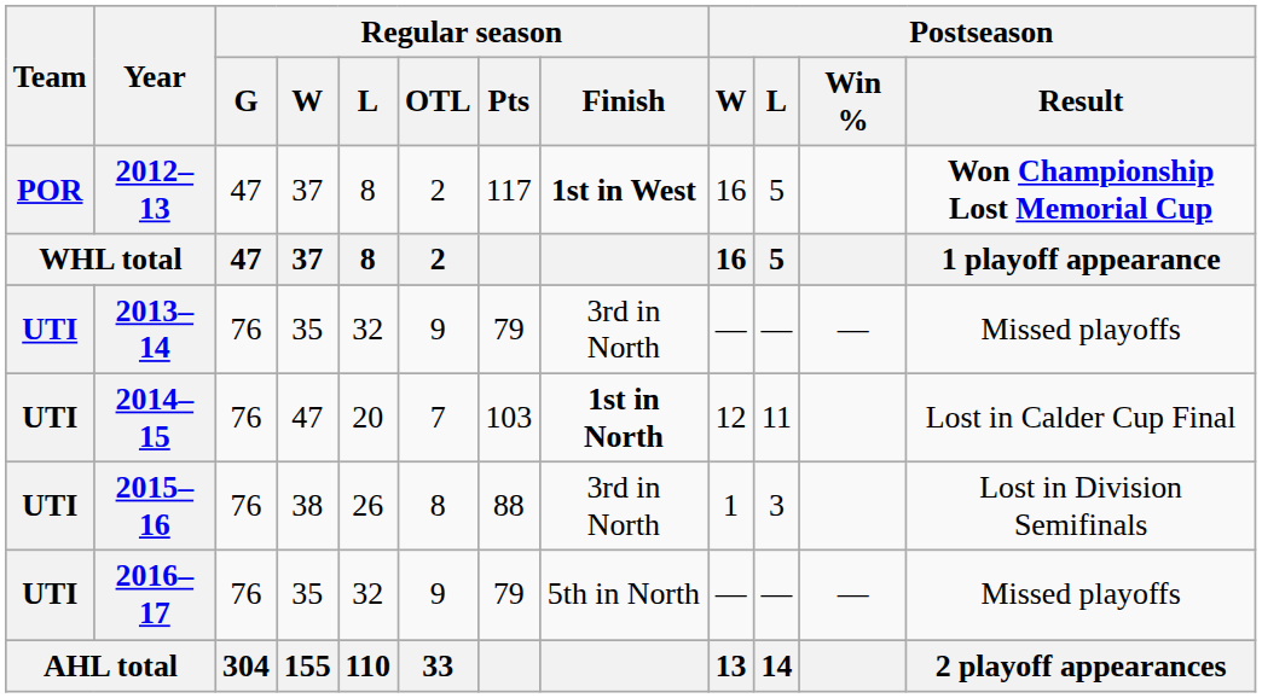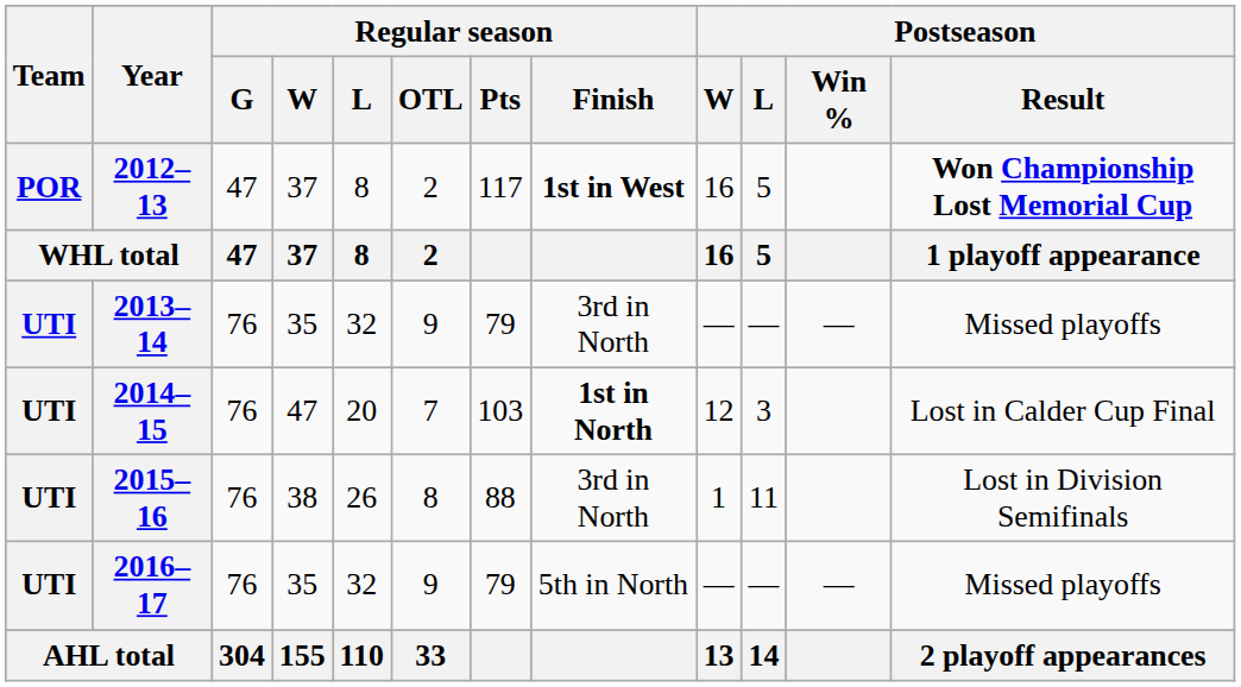2014–15 | Postseason / L: 11 -> 3
2015–16 | Postseason / L: 3 -> 11
